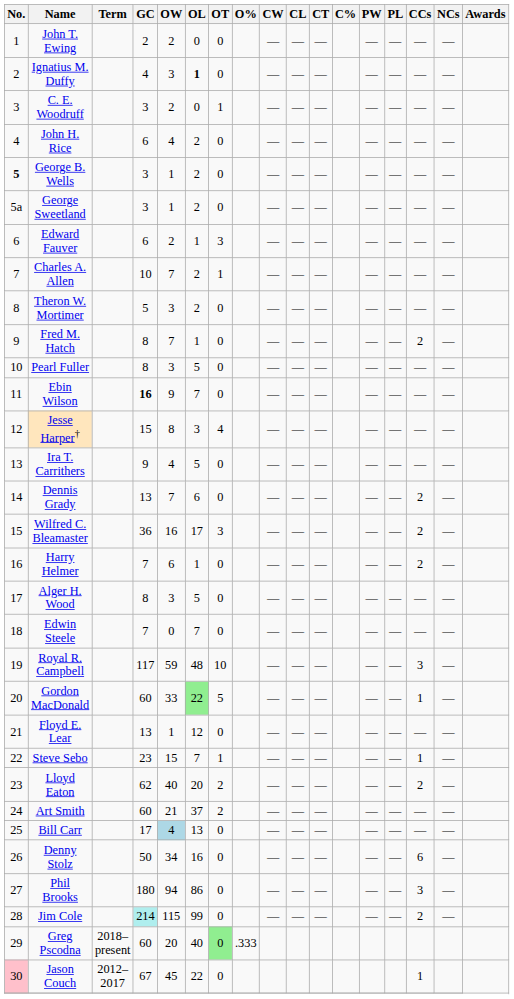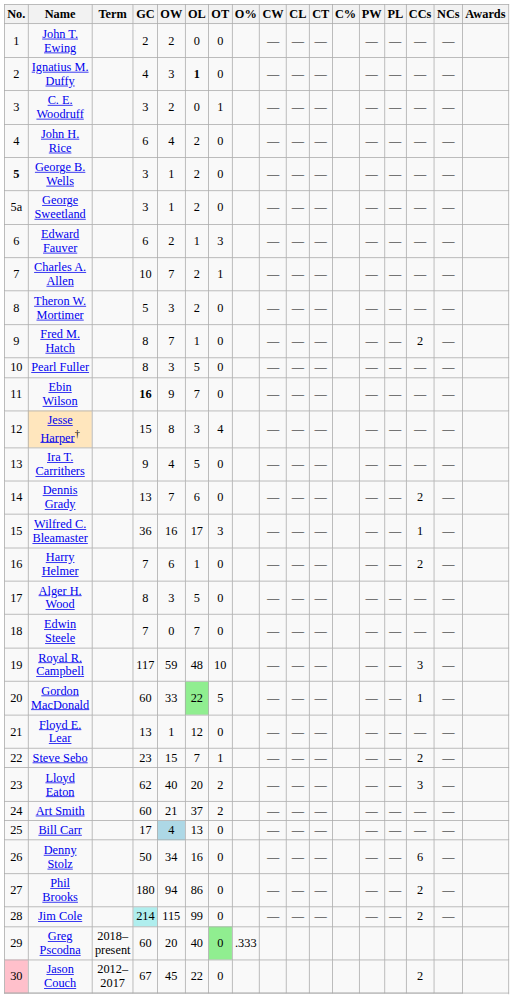Wilfred C. Bleamaster | CCs: 2 -> 1
Steve Sebo | CCs: 1 -> 2
Lloyd Eaton | CCs: 2 -> 3
Phil Brooks | CCs: 3 -> 2
Jason Couch | CCs: 1 -> 2
